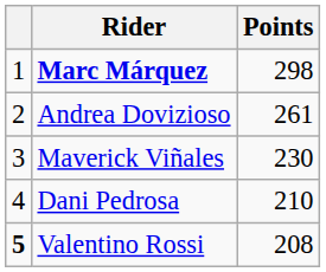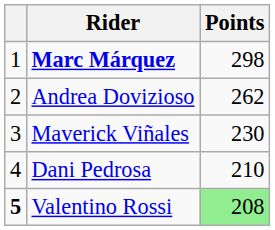Andrea Dovizioso | Points: 261 -> 262
Valentino Rossi | Points: no background -> lightgreen background
